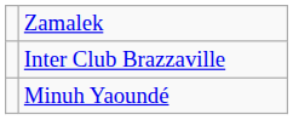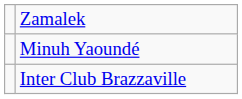rows swapped: Minuh Yaoundé <-> Inter Club Brazzaville
